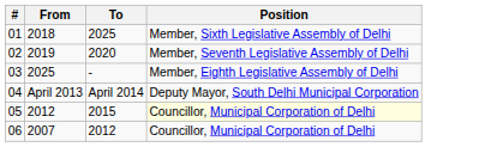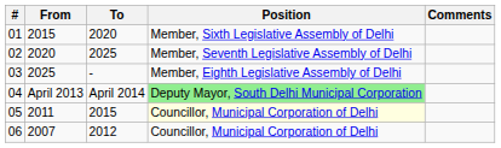+ column: Comments
01 | From: 2018 -> 2015
01 | To: 2025 -> 2020
02 | From: 2019 -> 2020
02 | To: 2020 -> 2025
04 | Position: no background -> lightgreen background
05 | From: 2012 -> 2011
